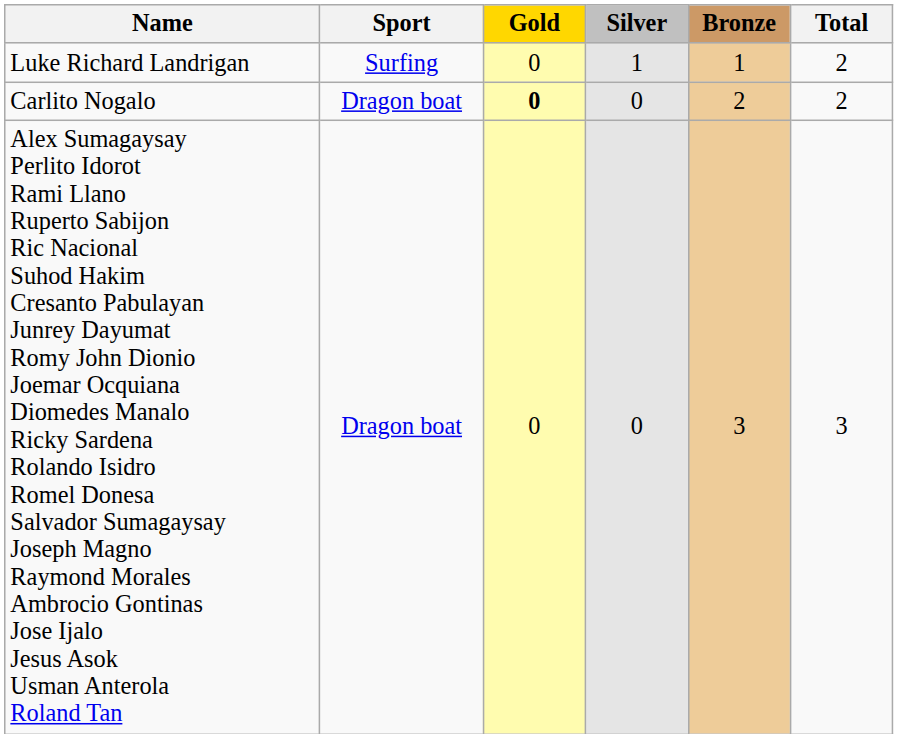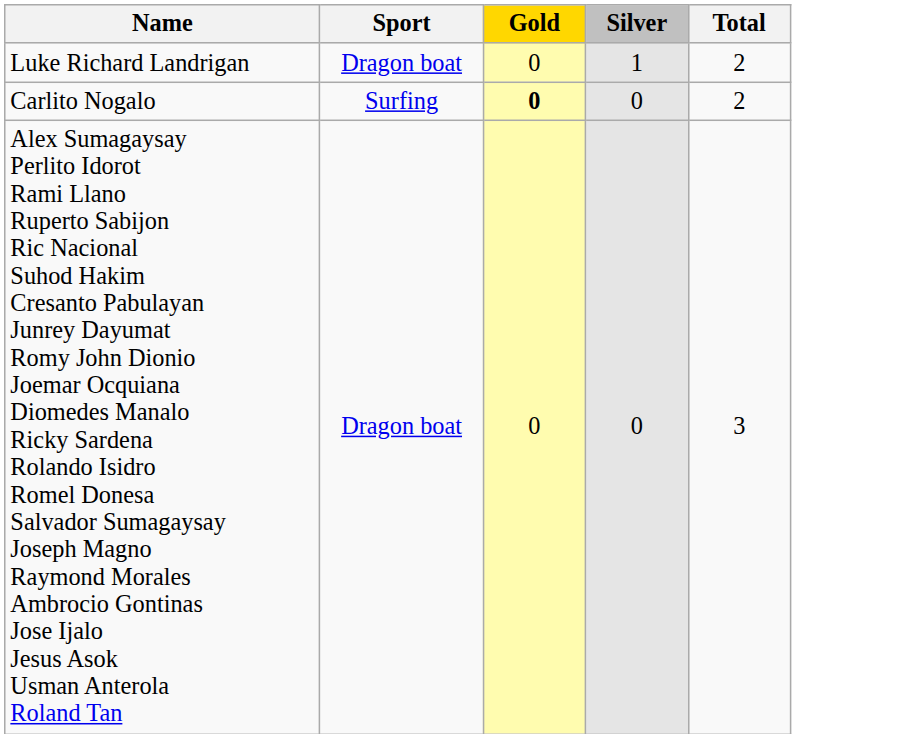- column: Bronze | 1 | 2 | 3
Luke Richard Landrigan | Sport: Surfing -> Dragon boat
Carlito Nogalo | Sport: Dragon boat -> Surfing
